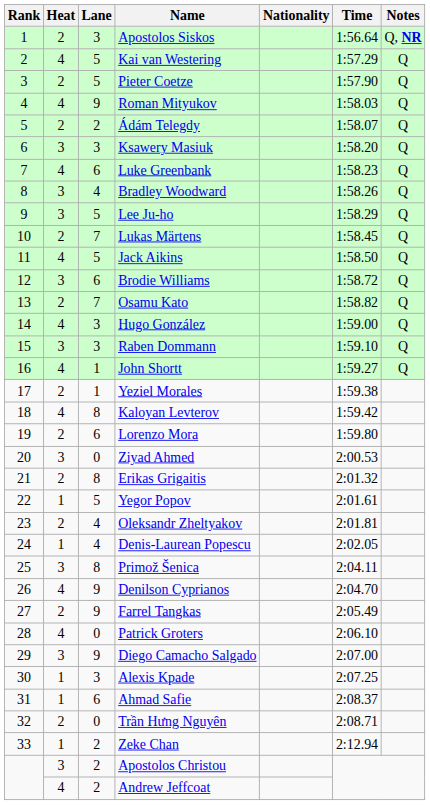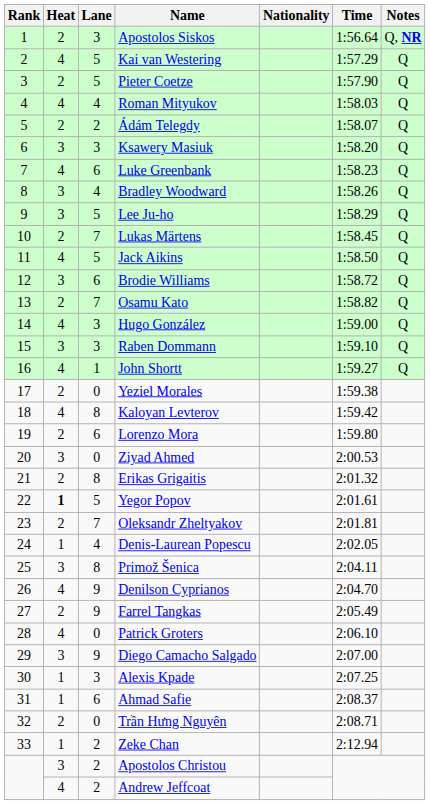Roman Mityukov | Lane: 9 -> 4
Yeziel Morales | Lane: 1 -> 0
Yegor Popov | Heat: normal -> bold
Oleksandr Zheltyakov | Lane: 4 -> 7
